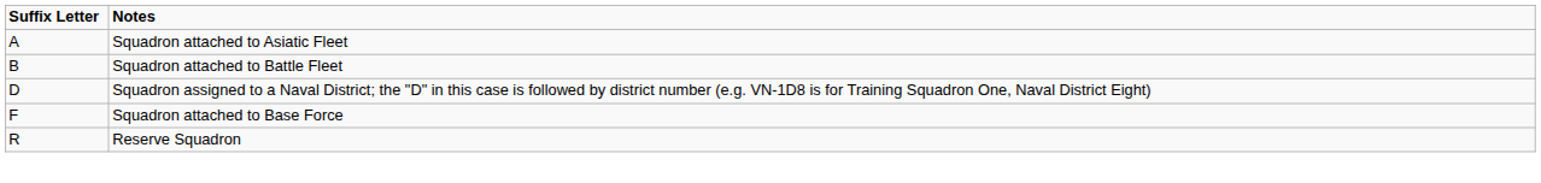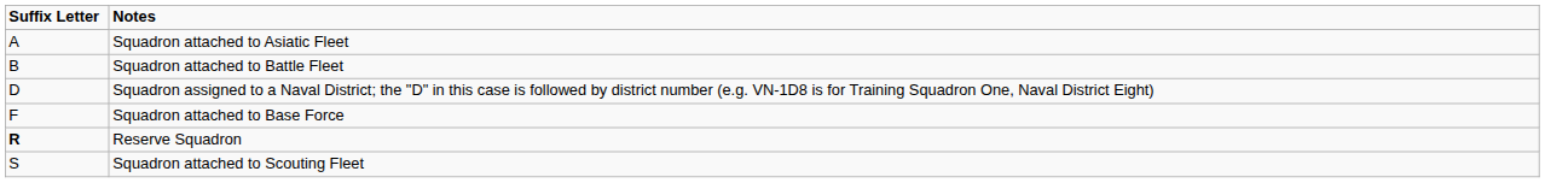Reserve Squadron | Suffix Letter: normal -> bold
+ row: S | Squadron attached to Scouting Fleet
